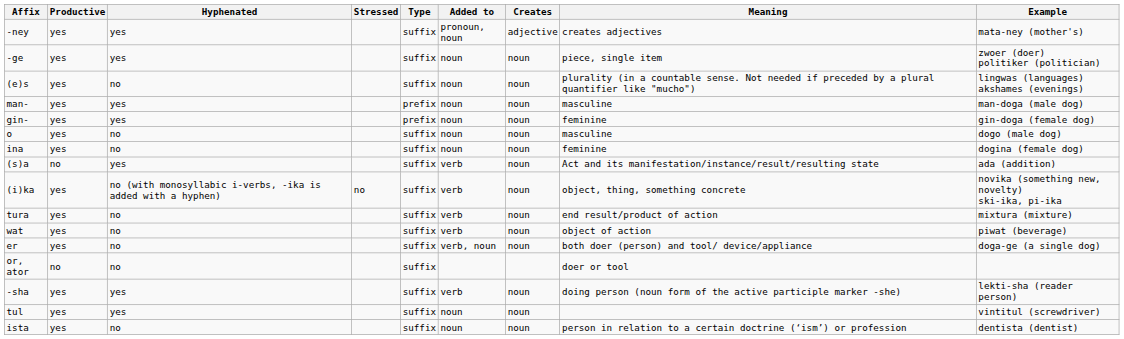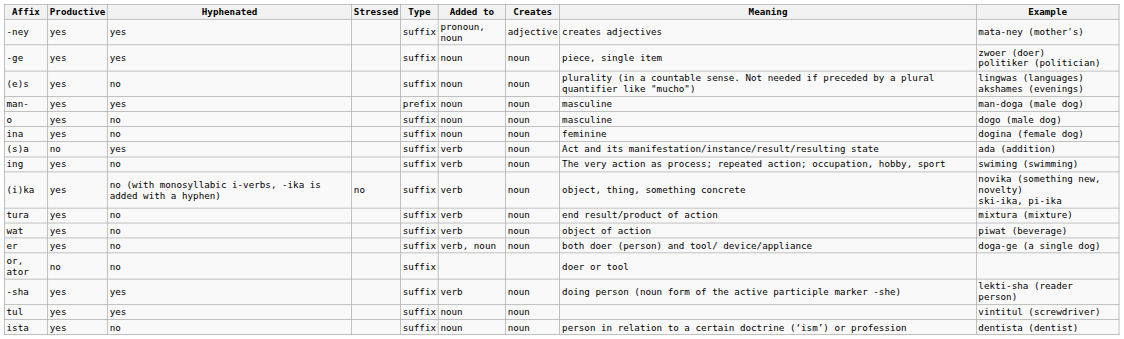- row: gin- | yes | yes | prefix | noun | noun | feminine | gin-doga (female dog)
+ row: ing | yes | no | suffix | verb | noun | The very action as process; repeated action; occupation, hobby, sport | swiming (swimming)
